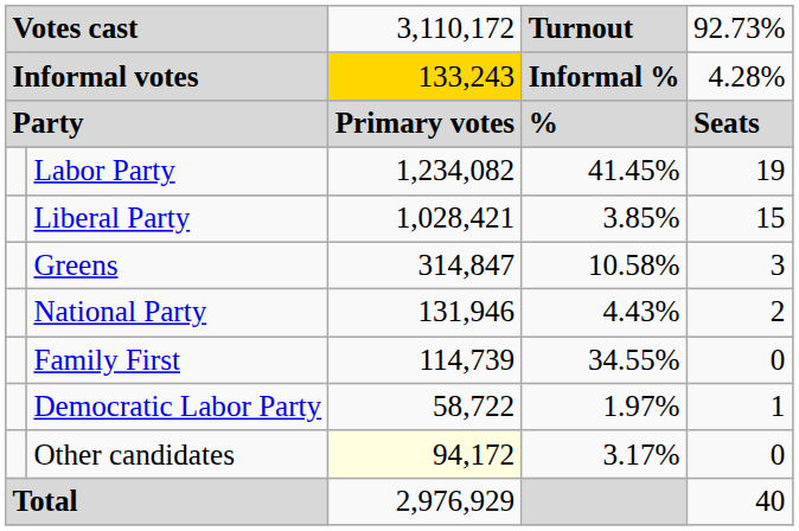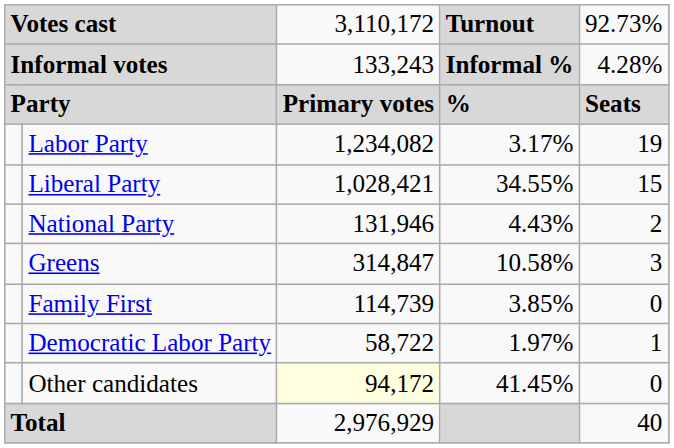Informal votes | column 3: gold background -> no background
Labor Party | column 4: 41.45% -> 3.17%
Liberal Party | column 4: 3.85% -> 34.55%
rows swapped: Greens <-> National Party
Family First | column 4: 34.55% -> 3.85%
Other candidates | column 4: 3.17% -> 41.45%
